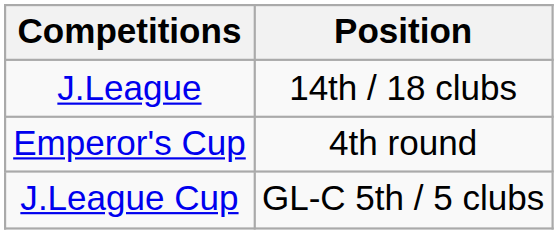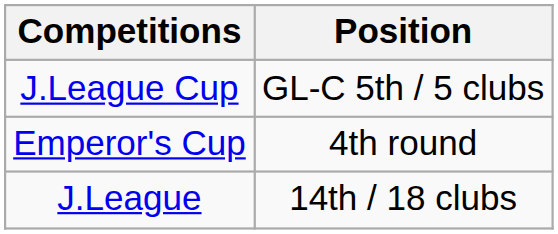rows swapped: J.League <-> J.League Cup
